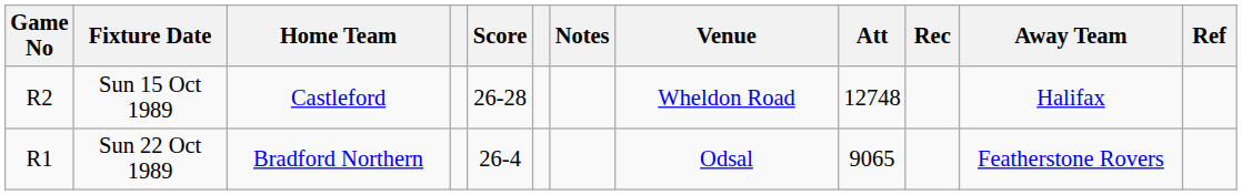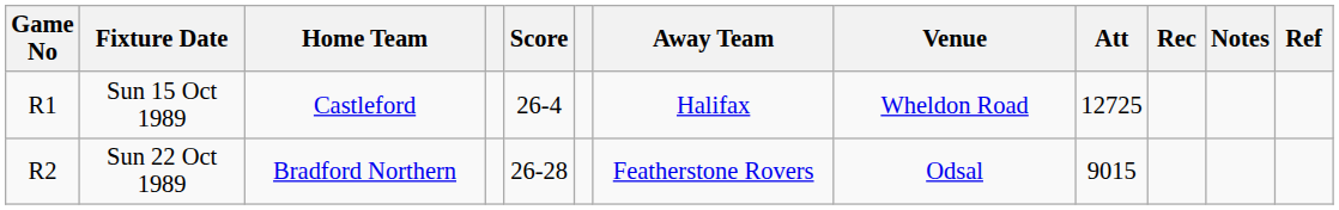columns swapped: Away Team <-> Notes
Sun 15 Oct 1989 | Game No: R2 -> R1
Sun 15 Oct 1989 | Score: 26-28 -> 26-4
Sun 15 Oct 1989 | Att: 12748 -> 12725
Sun 22 Oct 1989 | Game No: R1 -> R2
Sun 22 Oct 1989 | Score: 26-4 -> 26-28
Sun 22 Oct 1989 | Att: 9065 -> 9015
